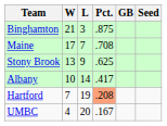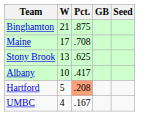- column: L | 3 | 7 | 9 | 14 | 19 | 20
Hartford | W: 7 -> 5
